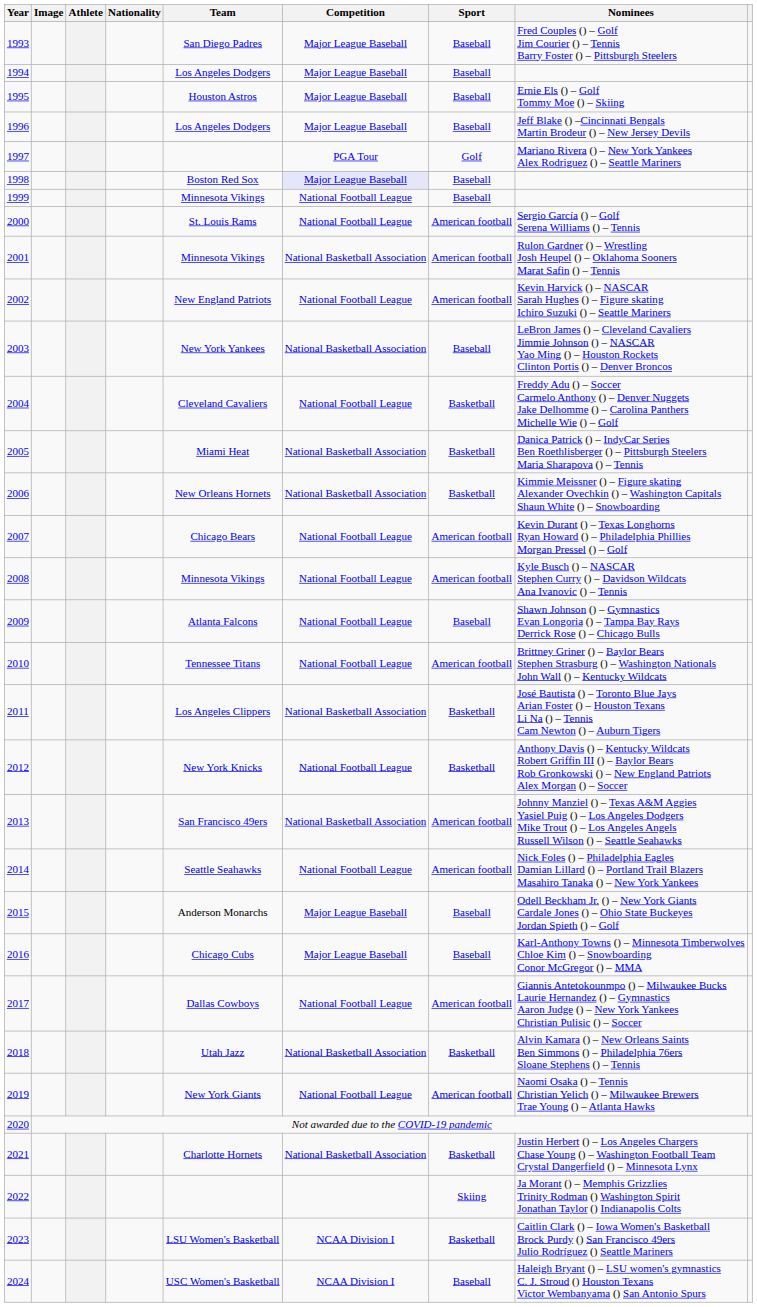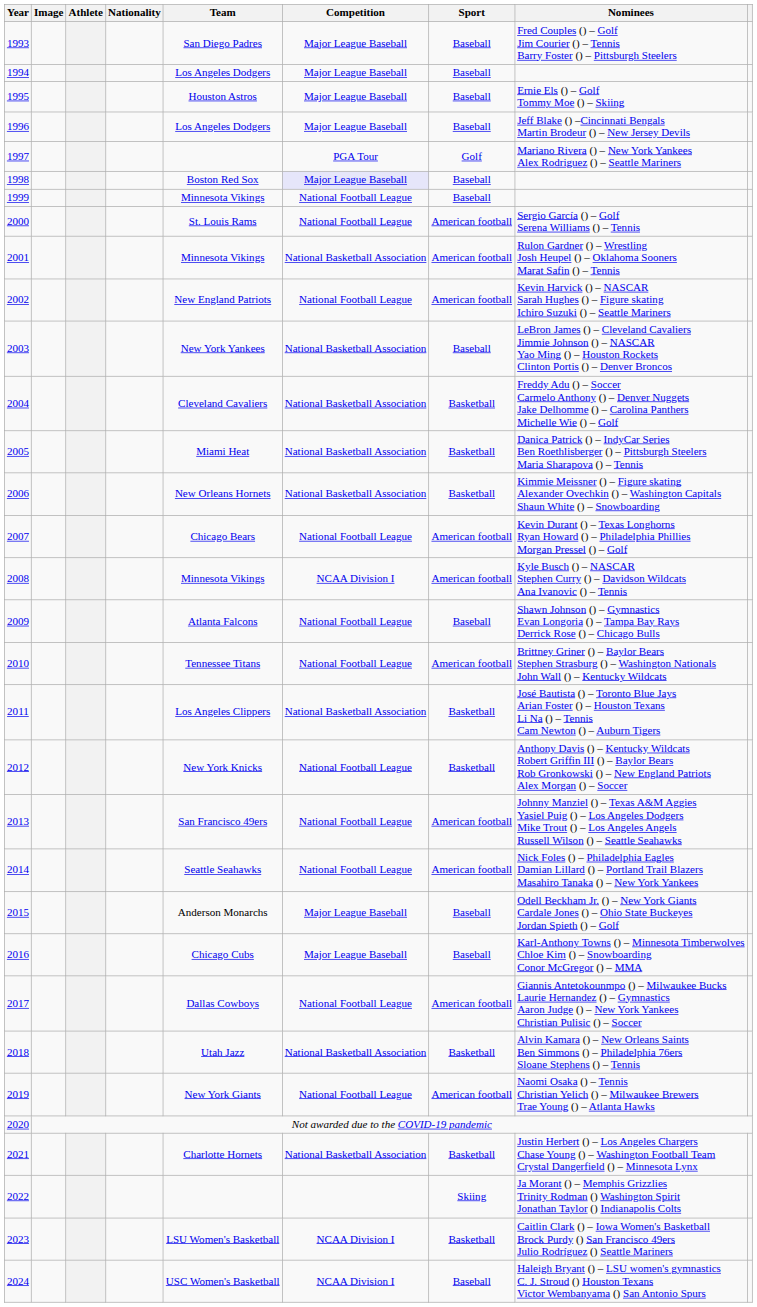2004 | Competition: National Football League -> National Basketball Association
2008 | Competition: National Football League -> NCAA Division I
2013 | Competition: National Basketball Association -> National Football League
